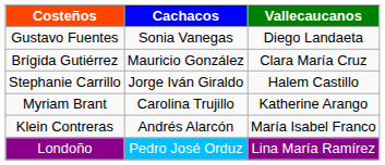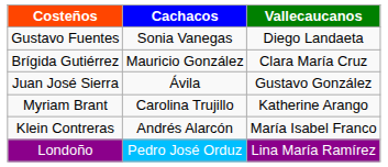+ row: Juan José Sierra | Ávila | Gustavo González
- row: Stephanie Carrillo | Jorge Iván Giraldo | Halem Castillo
